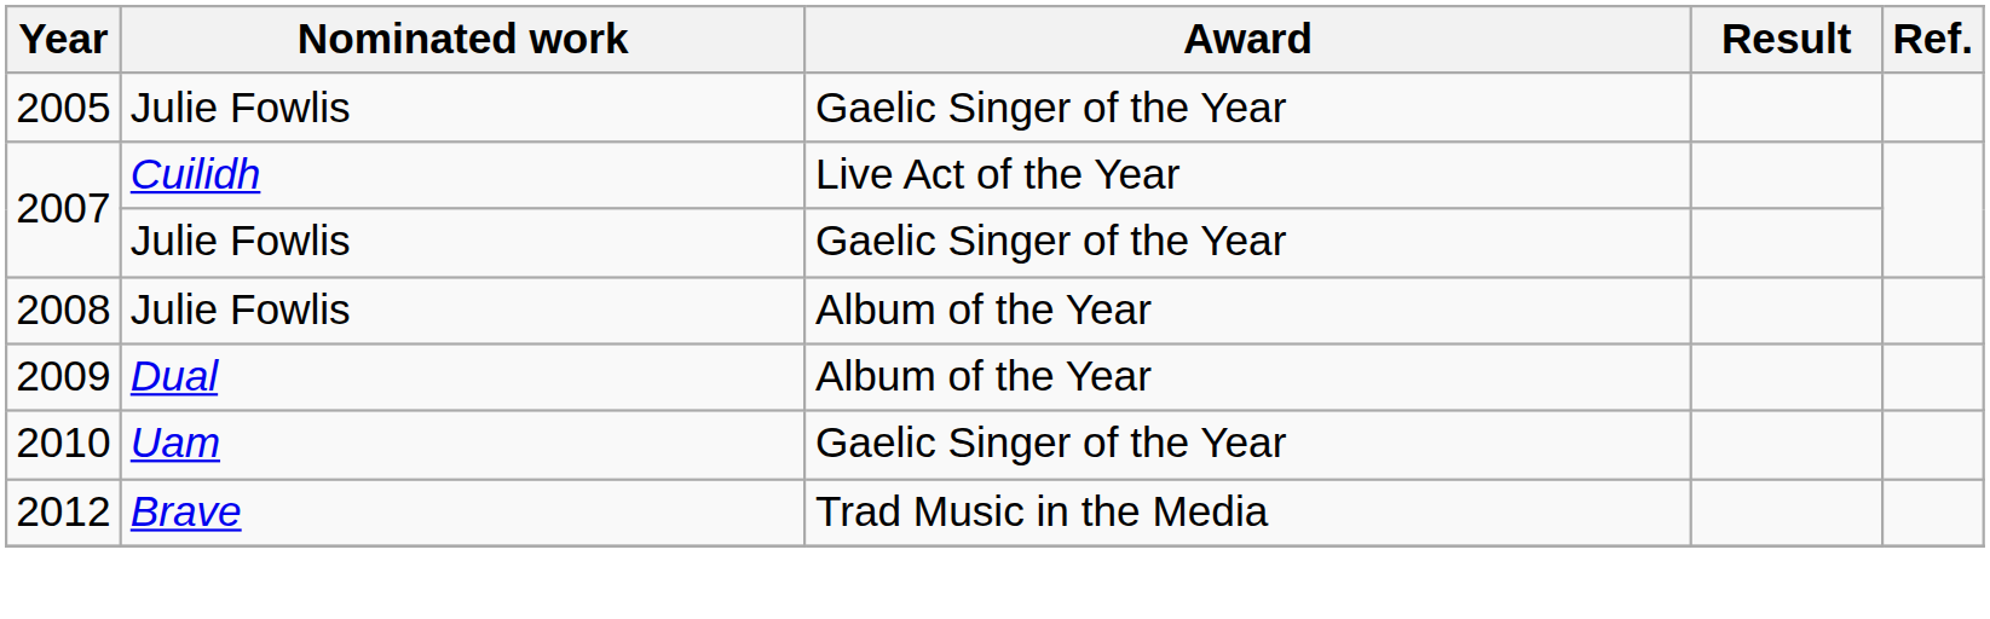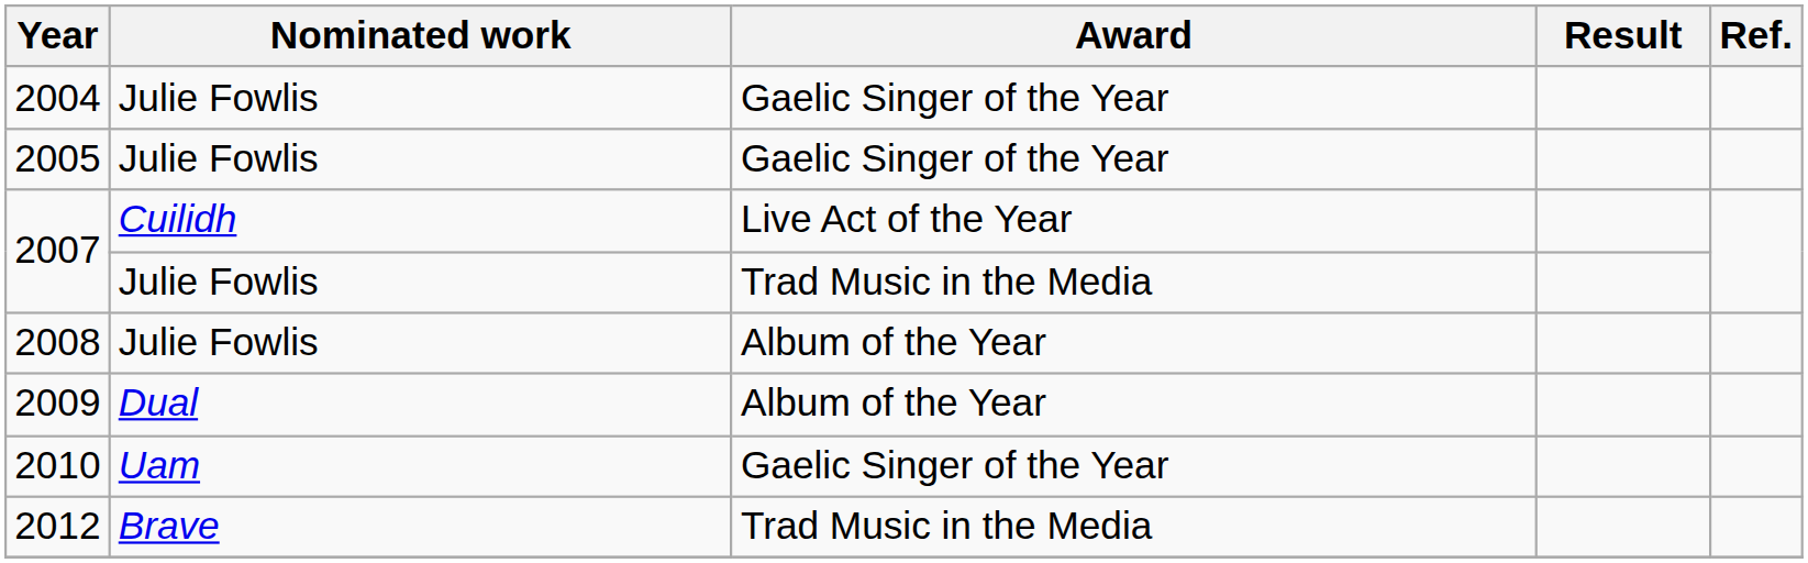+ row: 2004 | Julie Fowlis | Gaelic Singer of the Year
2007 / Julie Fowlis | Award: Gaelic Singer of the Year -> Trad Music in the Media
